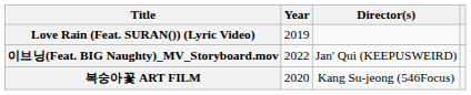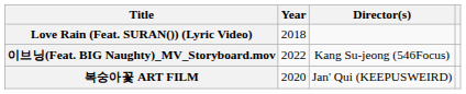Love Rain (Feat. SURAN()) (Lyric Video) | Year: 2019 -> 2018
이브닝(Feat. BIG Naughty)_MV_Storyboard.mov | Director(s): Jan' Qui (KEEPUSWEIRD) -> Kang Su-jeong (546Focus)
복숭아꽃 ART FILM | Director(s): Kang Su-jeong (546Focus) -> Jan' Qui (KEEPUSWEIRD)
